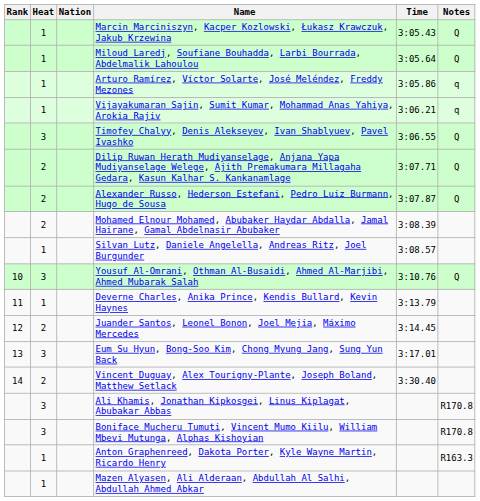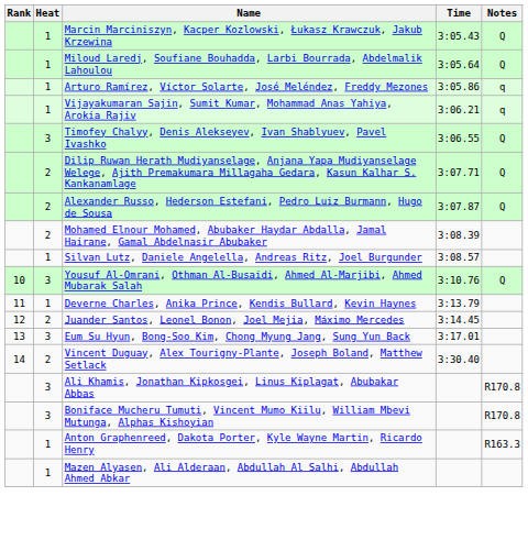- column: Nation
